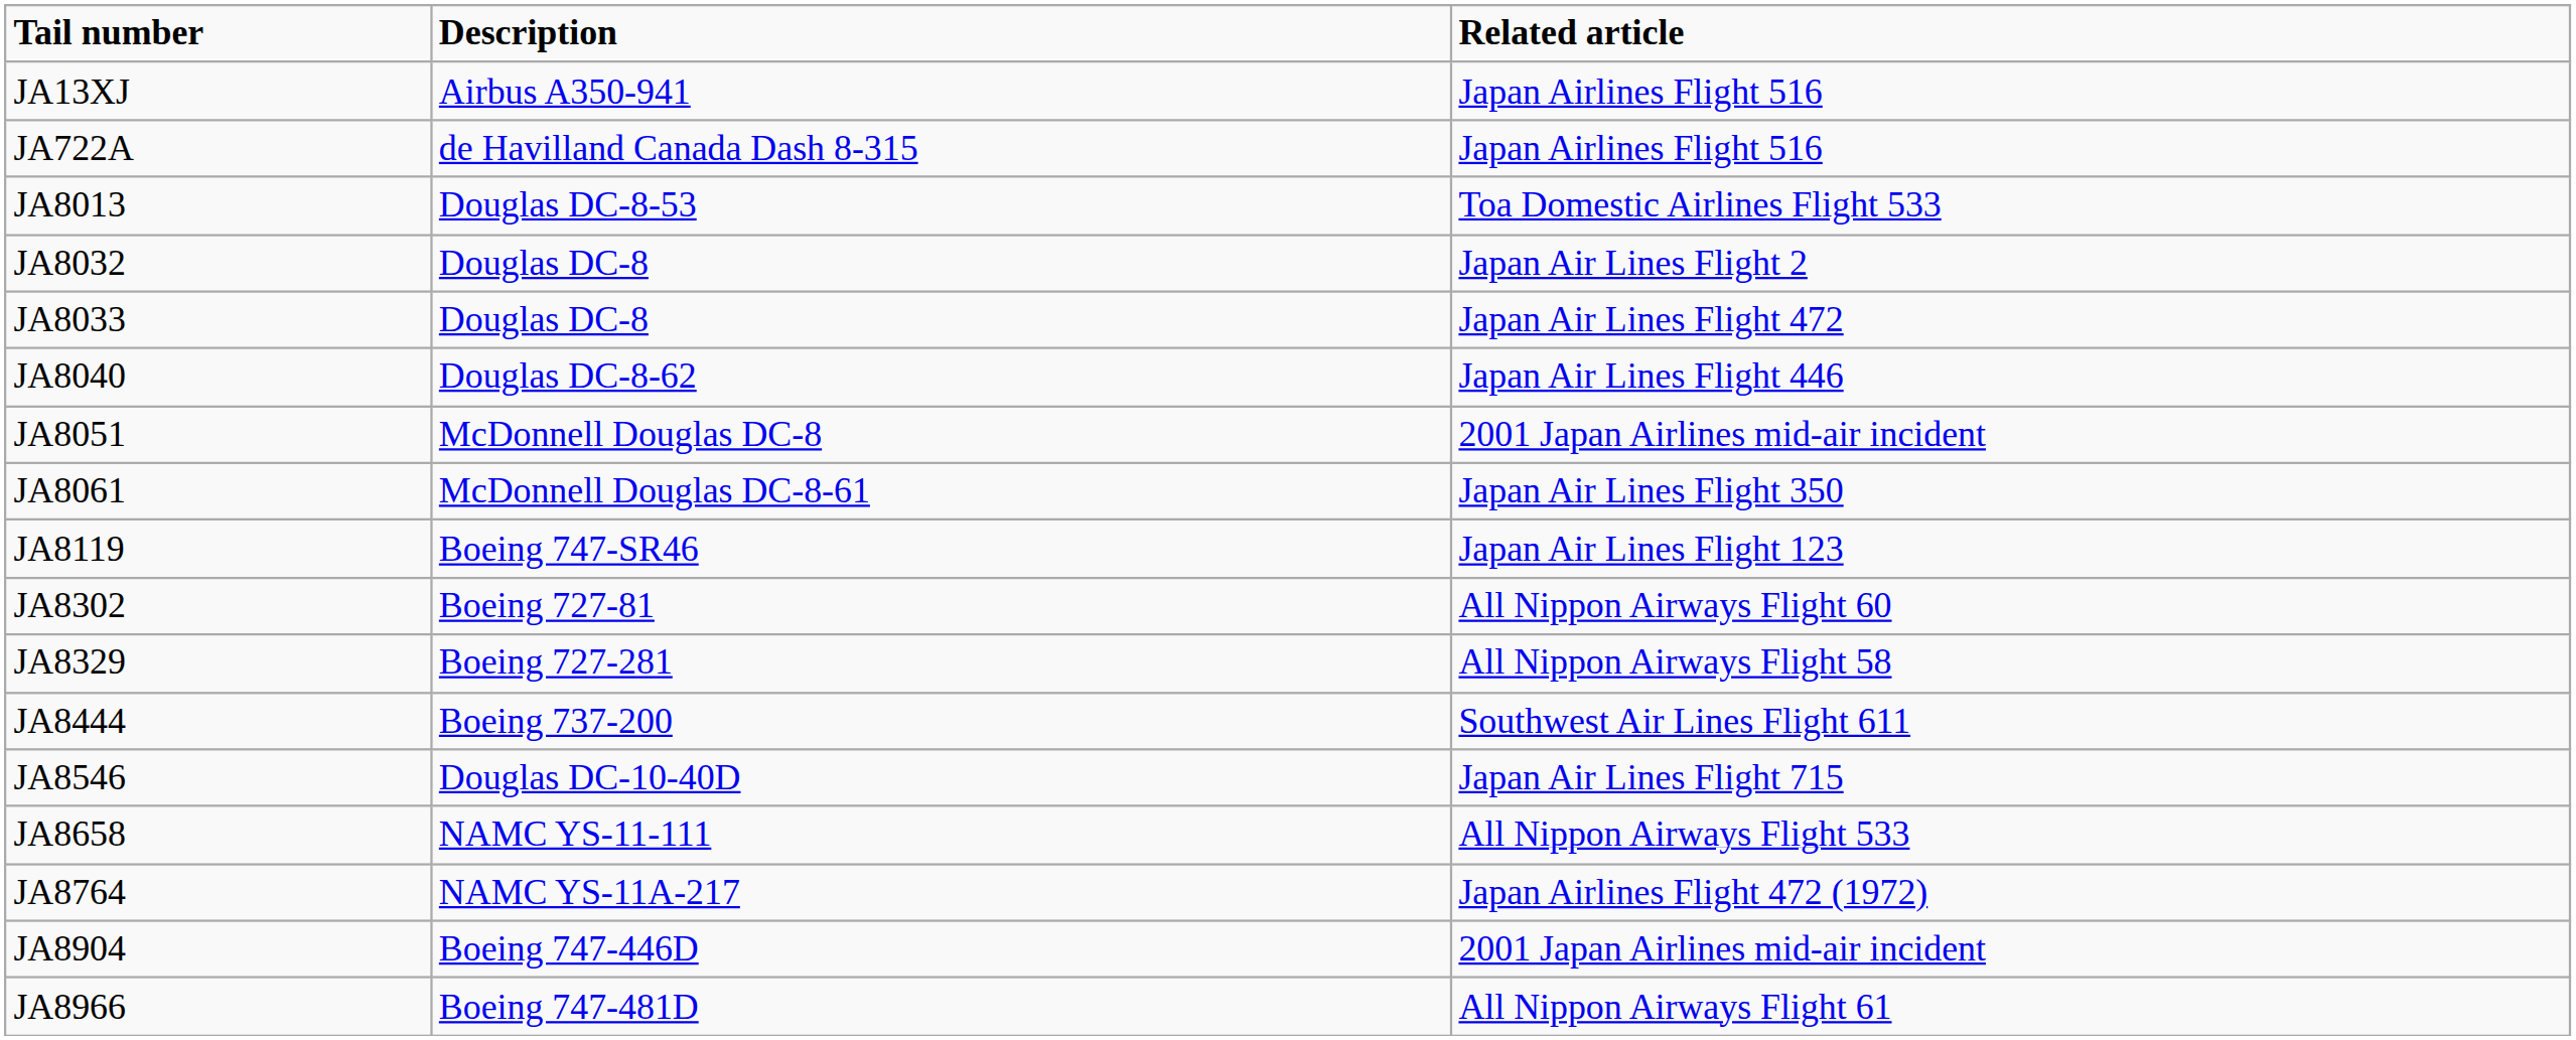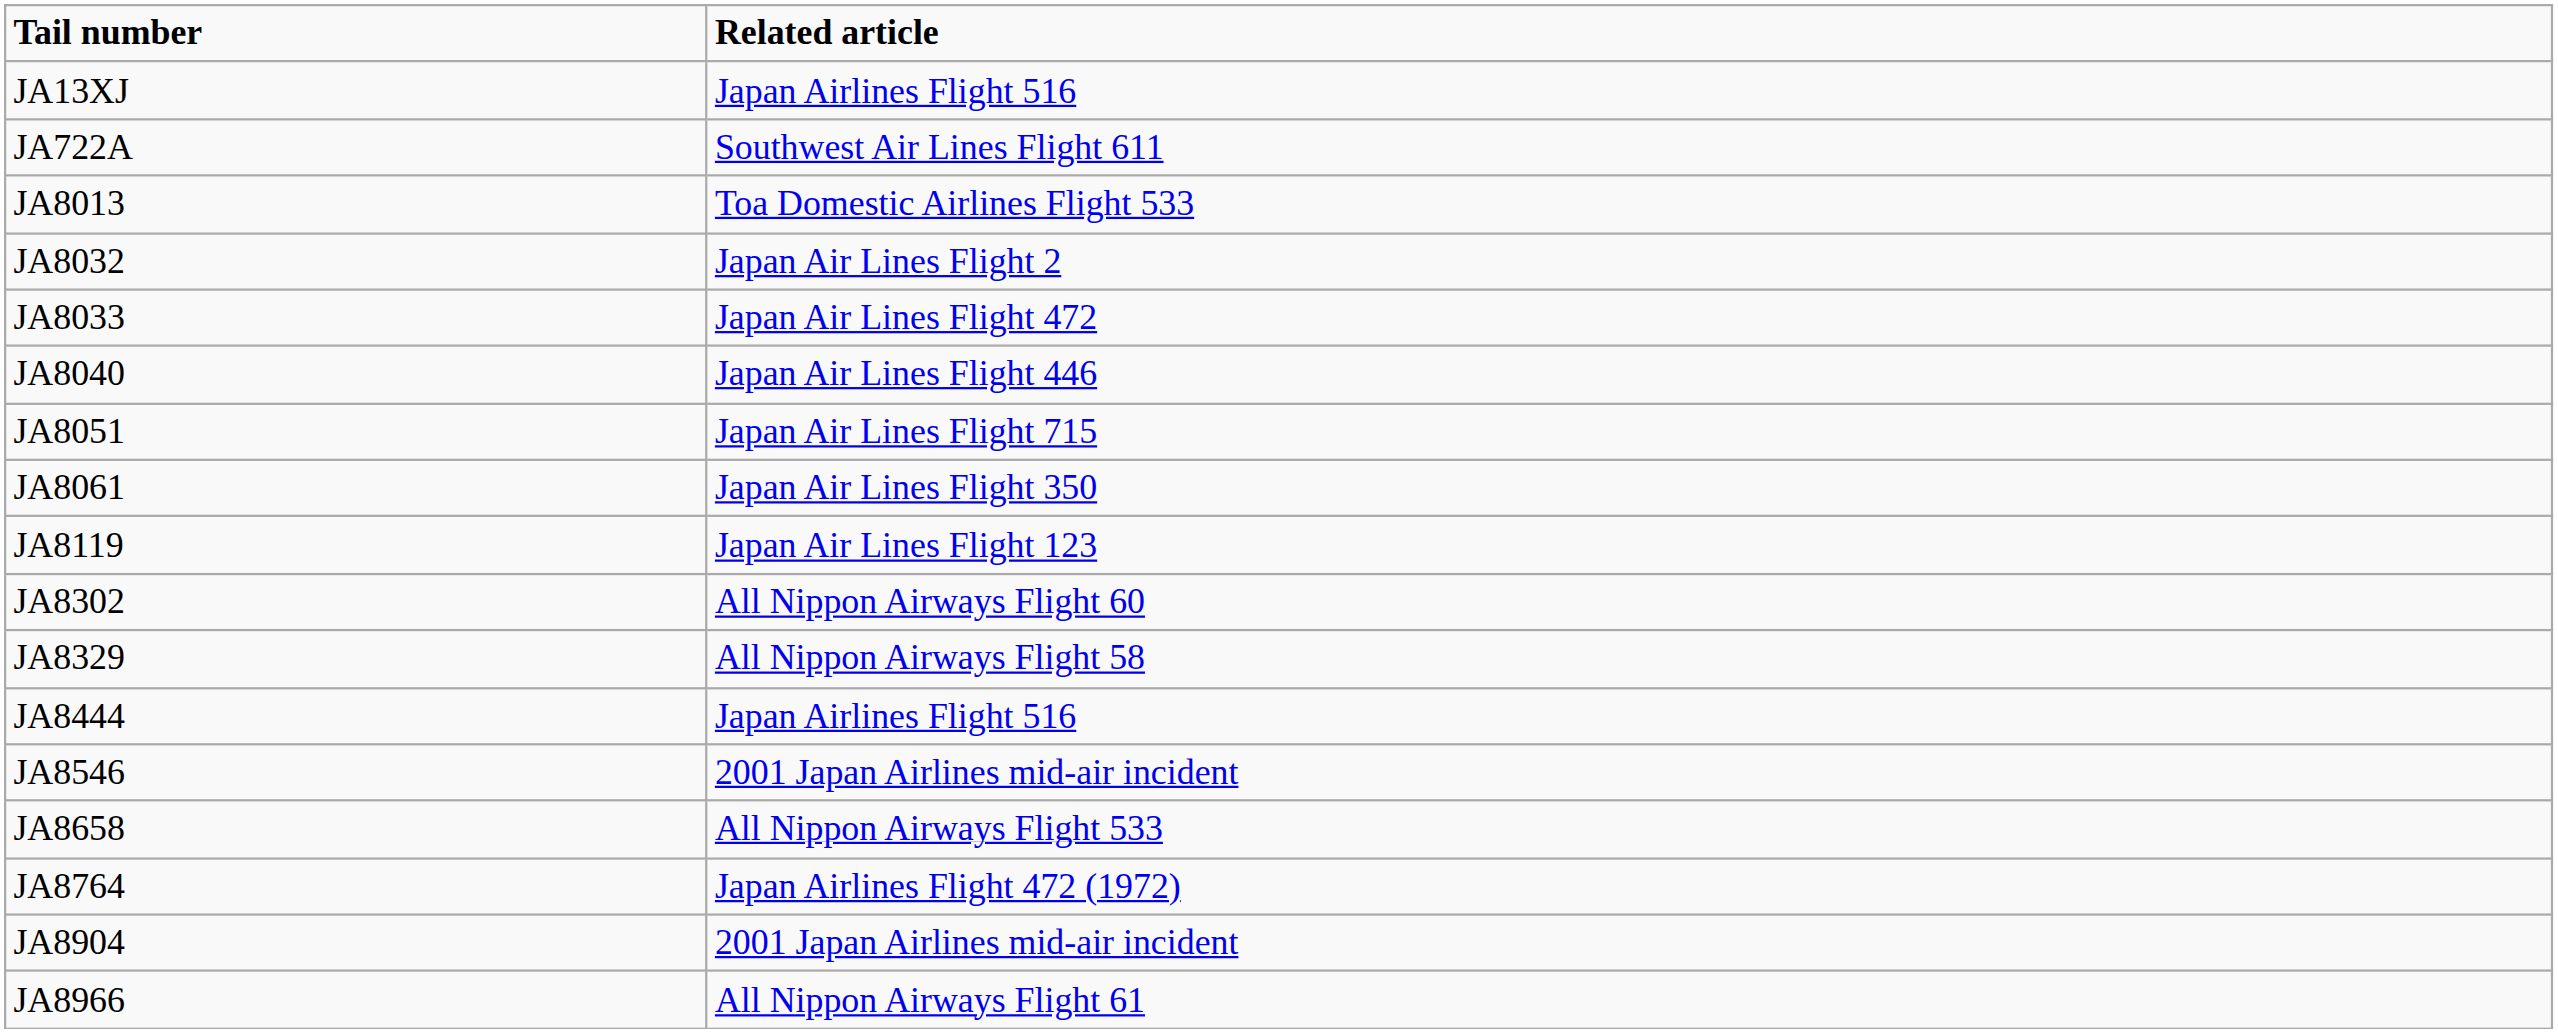- column: Description | Airbus A350-941 | de Havilland Canada Dash 8-315 | Douglas DC-8-53 | Douglas DC-8 | Douglas DC-8 | Douglas DC-8-62 | McDonnell Douglas DC-8 | McDonnell Douglas DC-8-61 | Boeing 747-SR46 | Boeing 727-81 | Boeing 727-281 | Boeing 737-200 | Douglas DC-10-40D | NAMC YS-11-111 | NAMC YS-11A-217 | Boeing 747-446D | Boeing 747-481D
JA722A | Related article: Japan Airlines Flight 516 -> Southwest Air Lines Flight 611
JA8051 | Related article: 2001 Japan Airlines mid-air incident -> Japan Air Lines Flight 715
JA8444 | Related article: Southwest Air Lines Flight 611 -> Japan Airlines Flight 516
JA8546 | Related article: Japan Air Lines Flight 715 -> 2001 Japan Airlines mid-air incident
